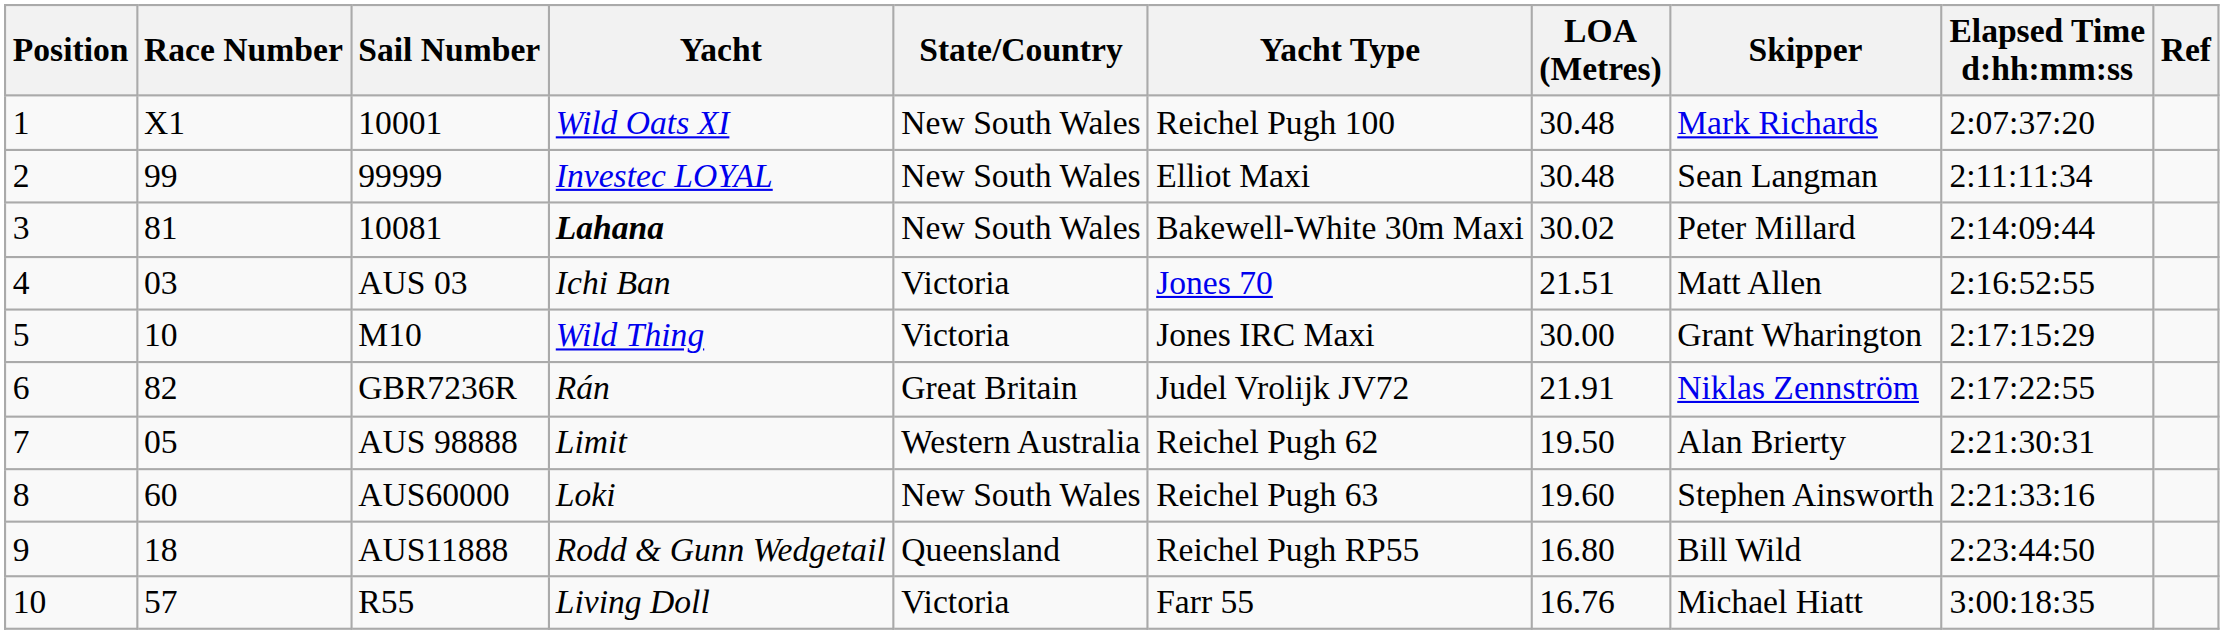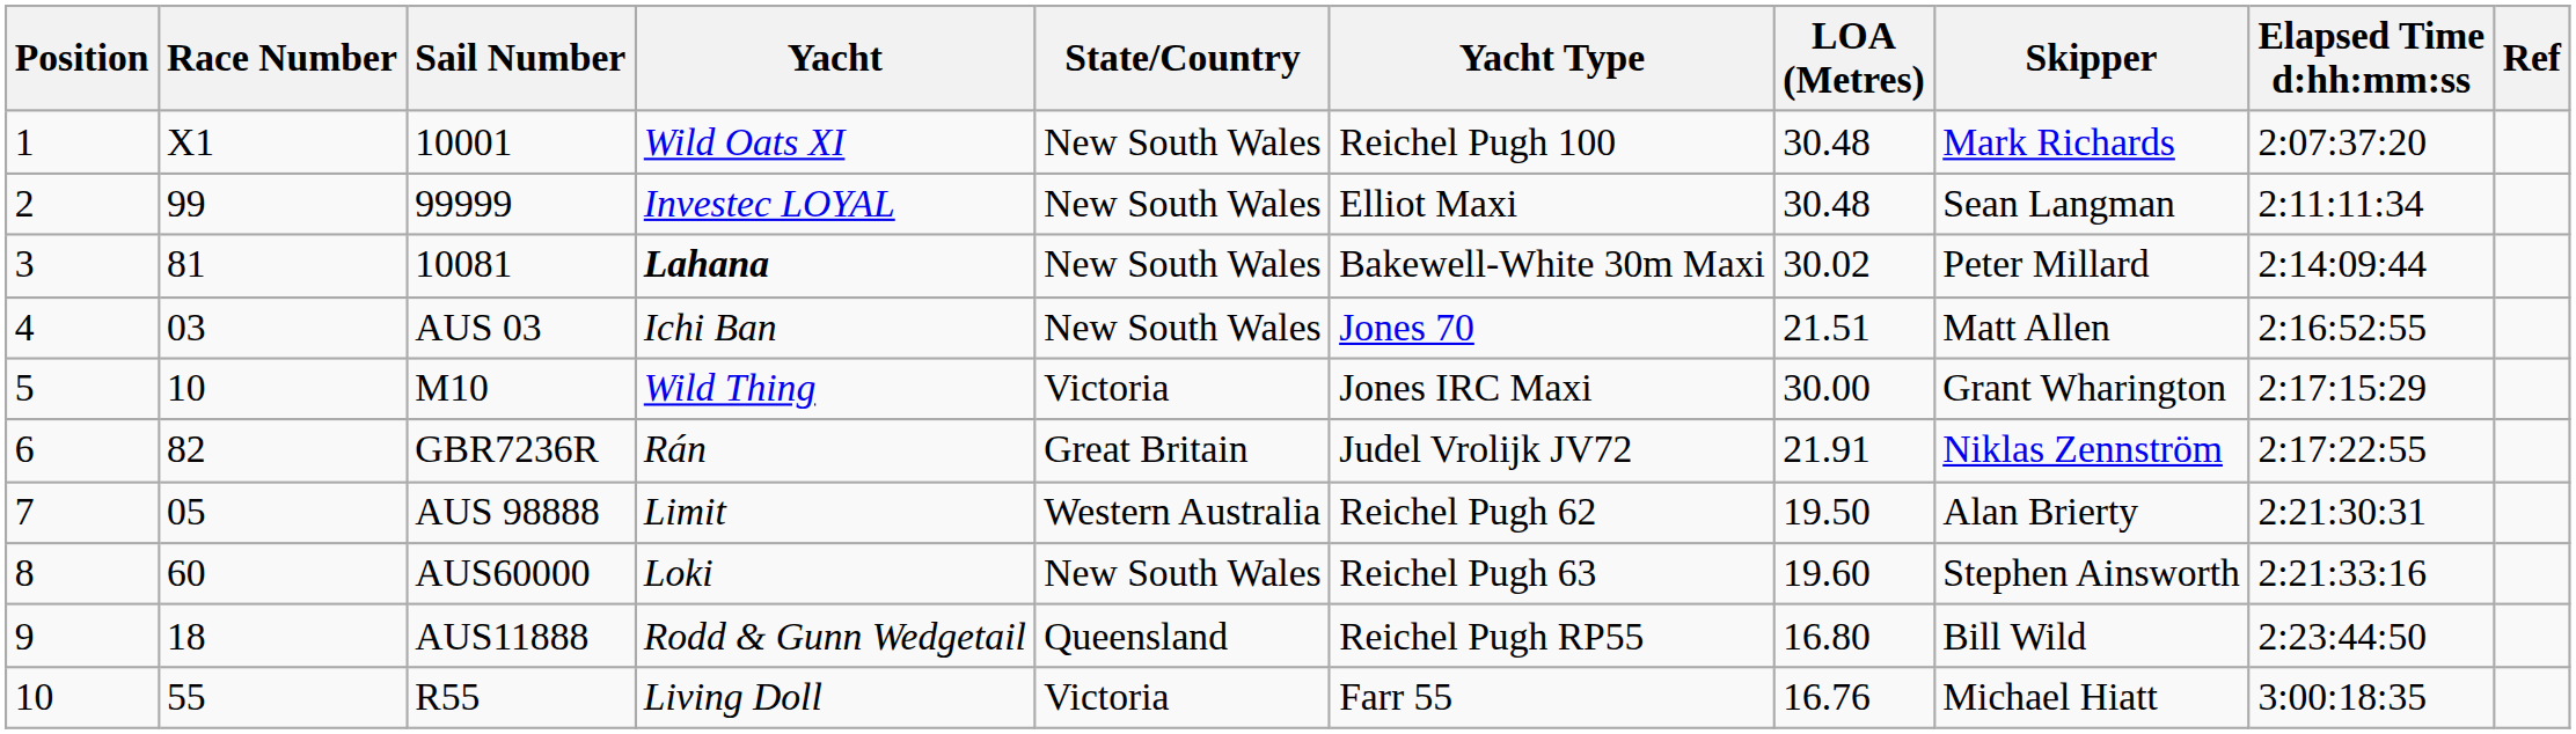AUS 03 | State/Country: Victoria -> New South Wales
R55 | Race Number: 57 -> 55
